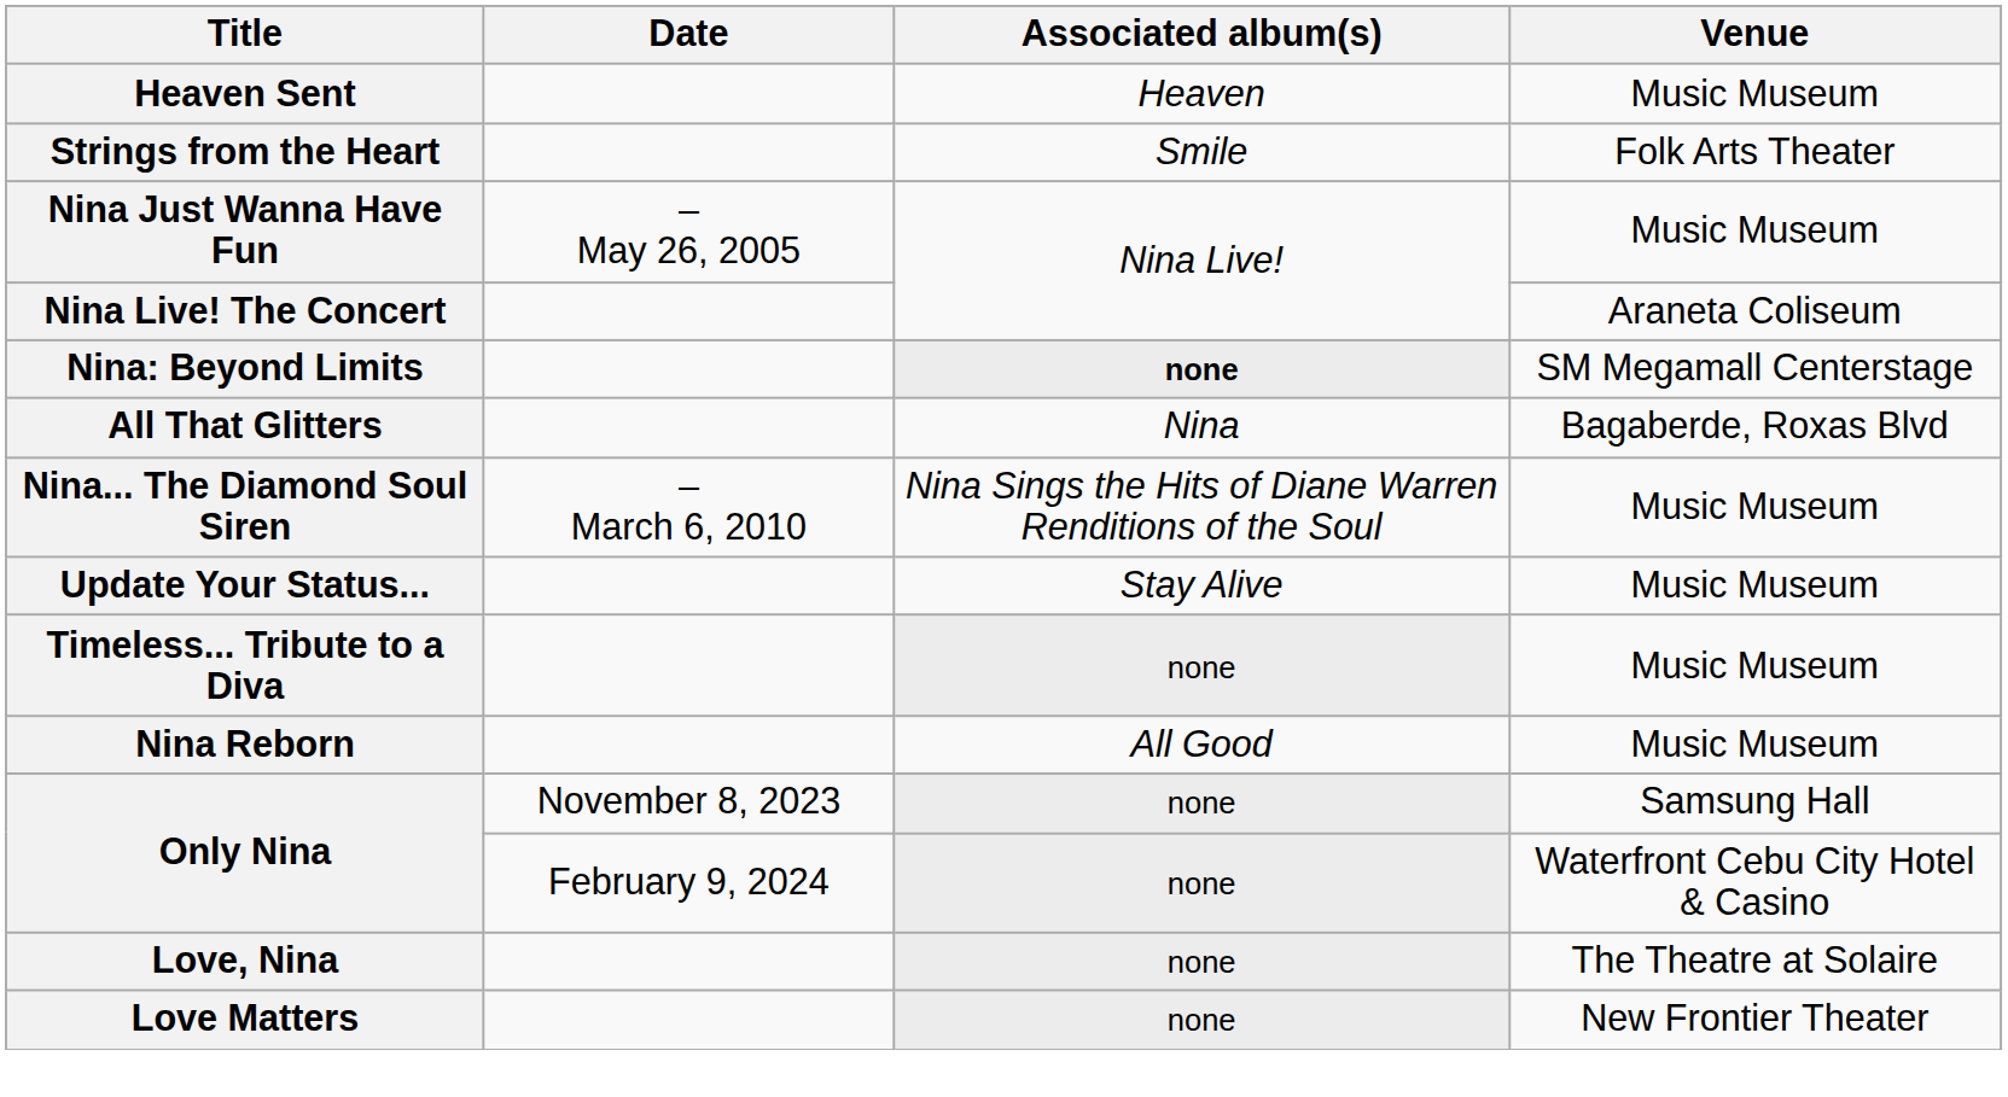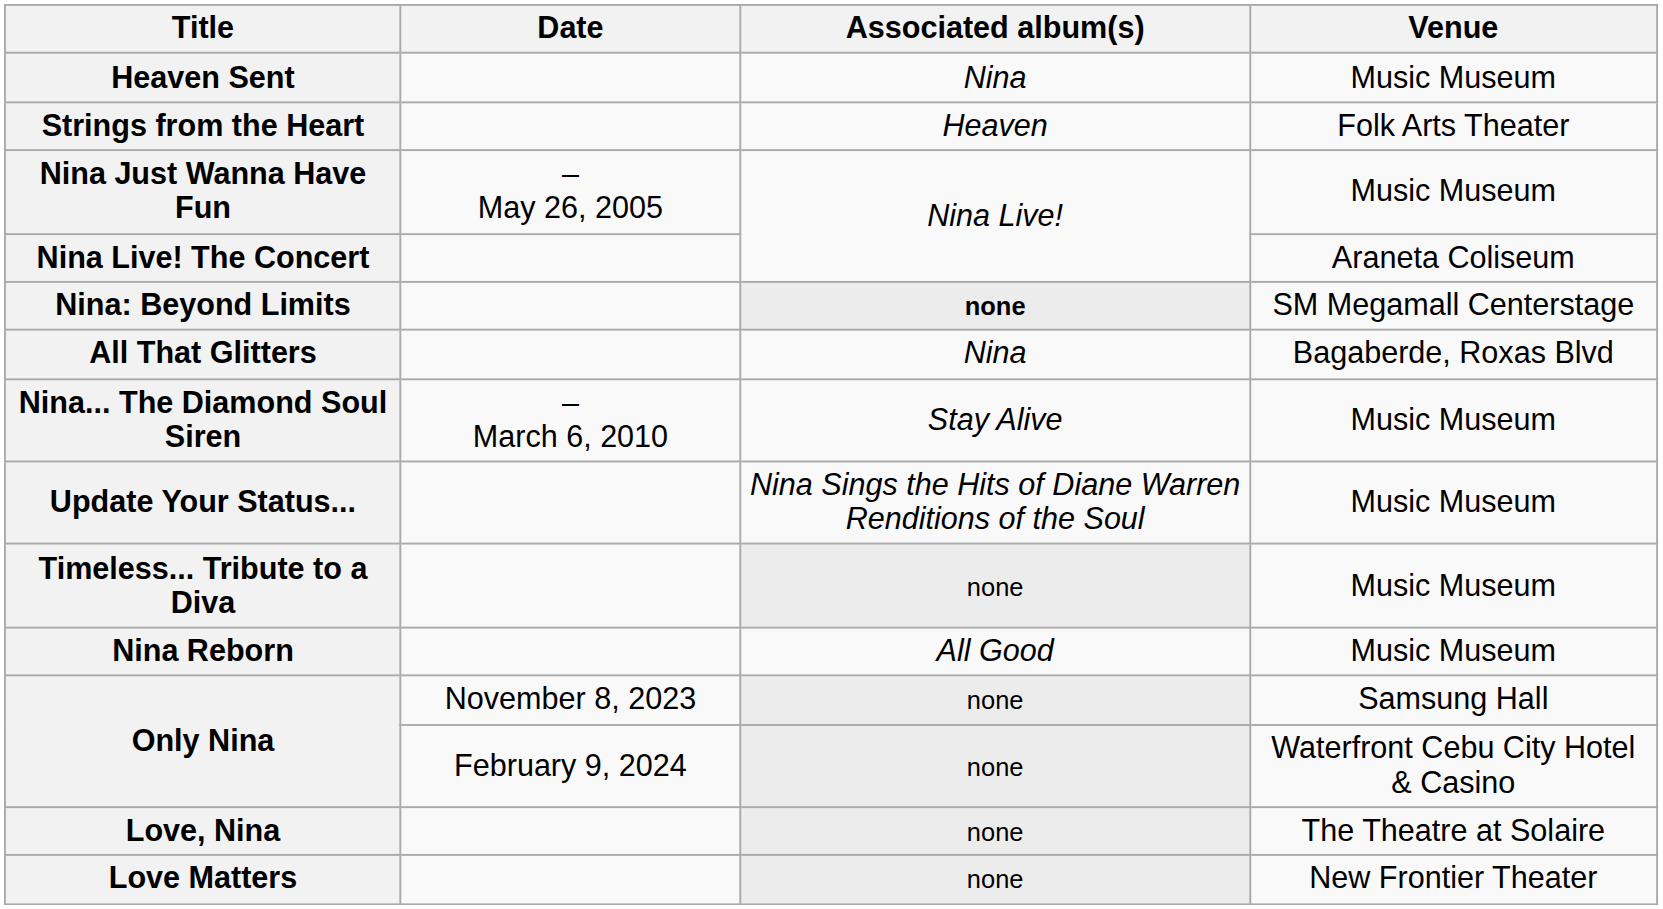Heaven Sent | Associated album(s): Heaven -> Nina
Strings from the Heart | Associated album(s): Smile -> Heaven
Nina... The Diamond Soul Siren | Associated album(s): Nina Sings the Hits of Diane Warren Renditions of the Soul -> Stay Alive
Update Your Status... | Associated album(s): Stay Alive -> Nina Sings the Hits of Diane Warren Renditions of the Soul
